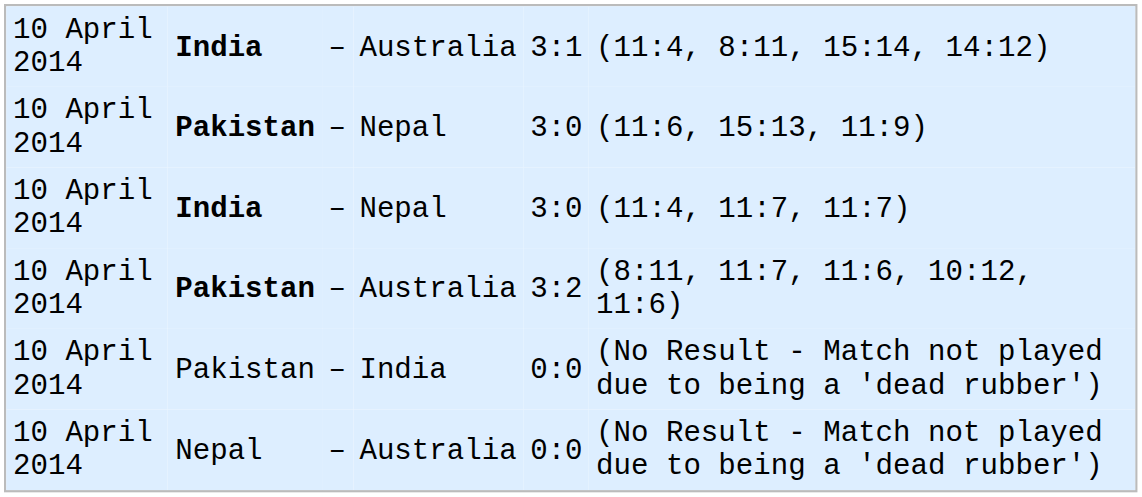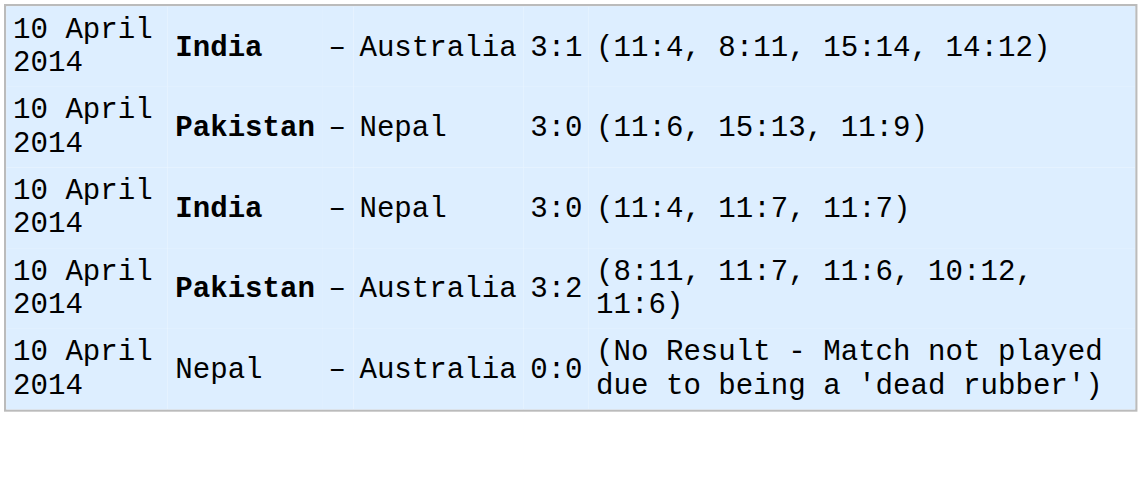- row: 10 April 2014 | Pakistan | – | India | 0:0 | (No Result - Match not played due to being a 'dead rubber')
